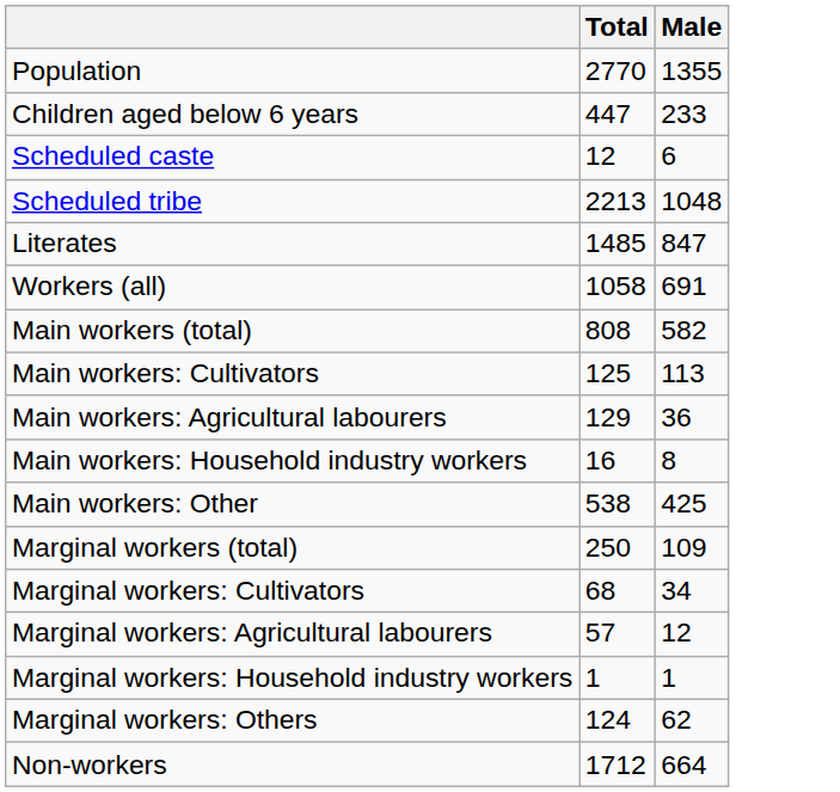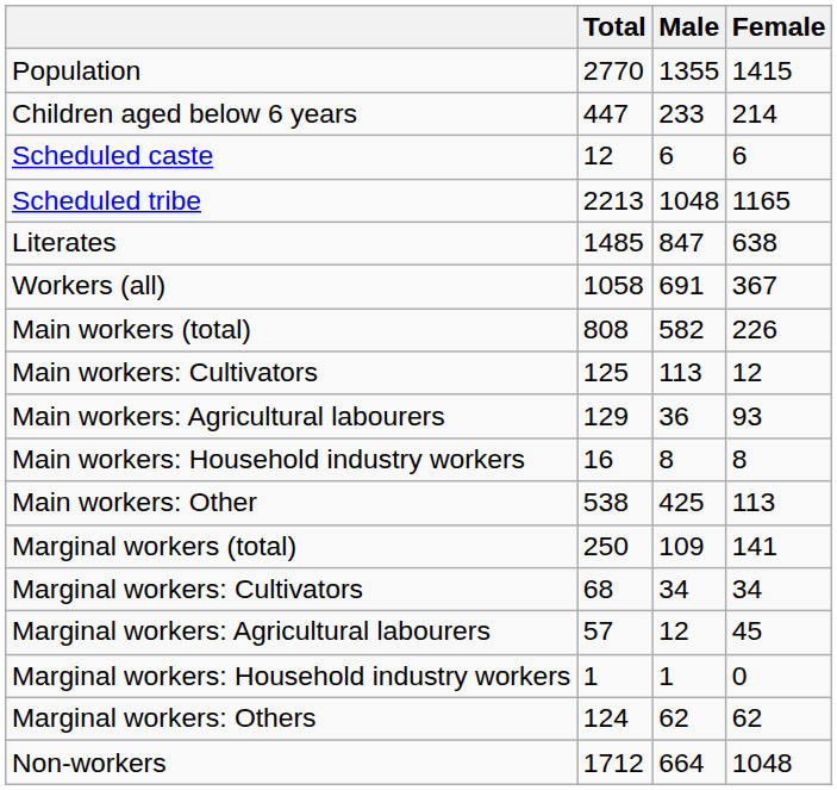+ column: Female | 1415 | 214 | 6 | 1165 | 638 | 367 | 226 | 12 | 93 | 8 | 113 | 141 | 34 | 45 | 0 | 62 | 1048
